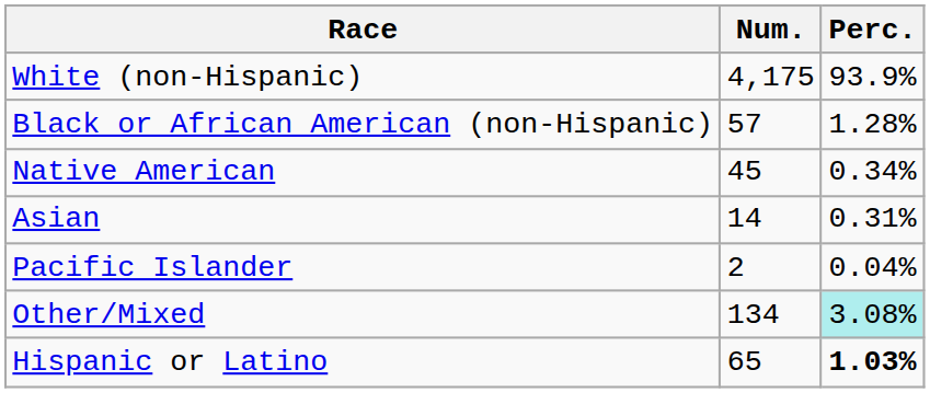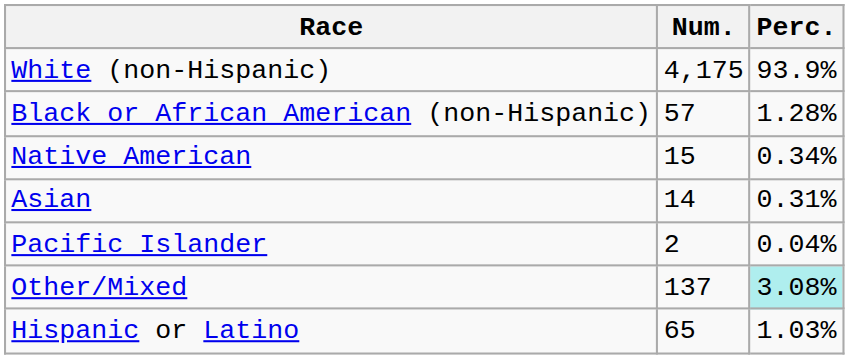Native American | Num.: 45 -> 15
Other/Mixed | Num.: 134 -> 137
Hispanic or Latino | Perc.: bold -> normal
